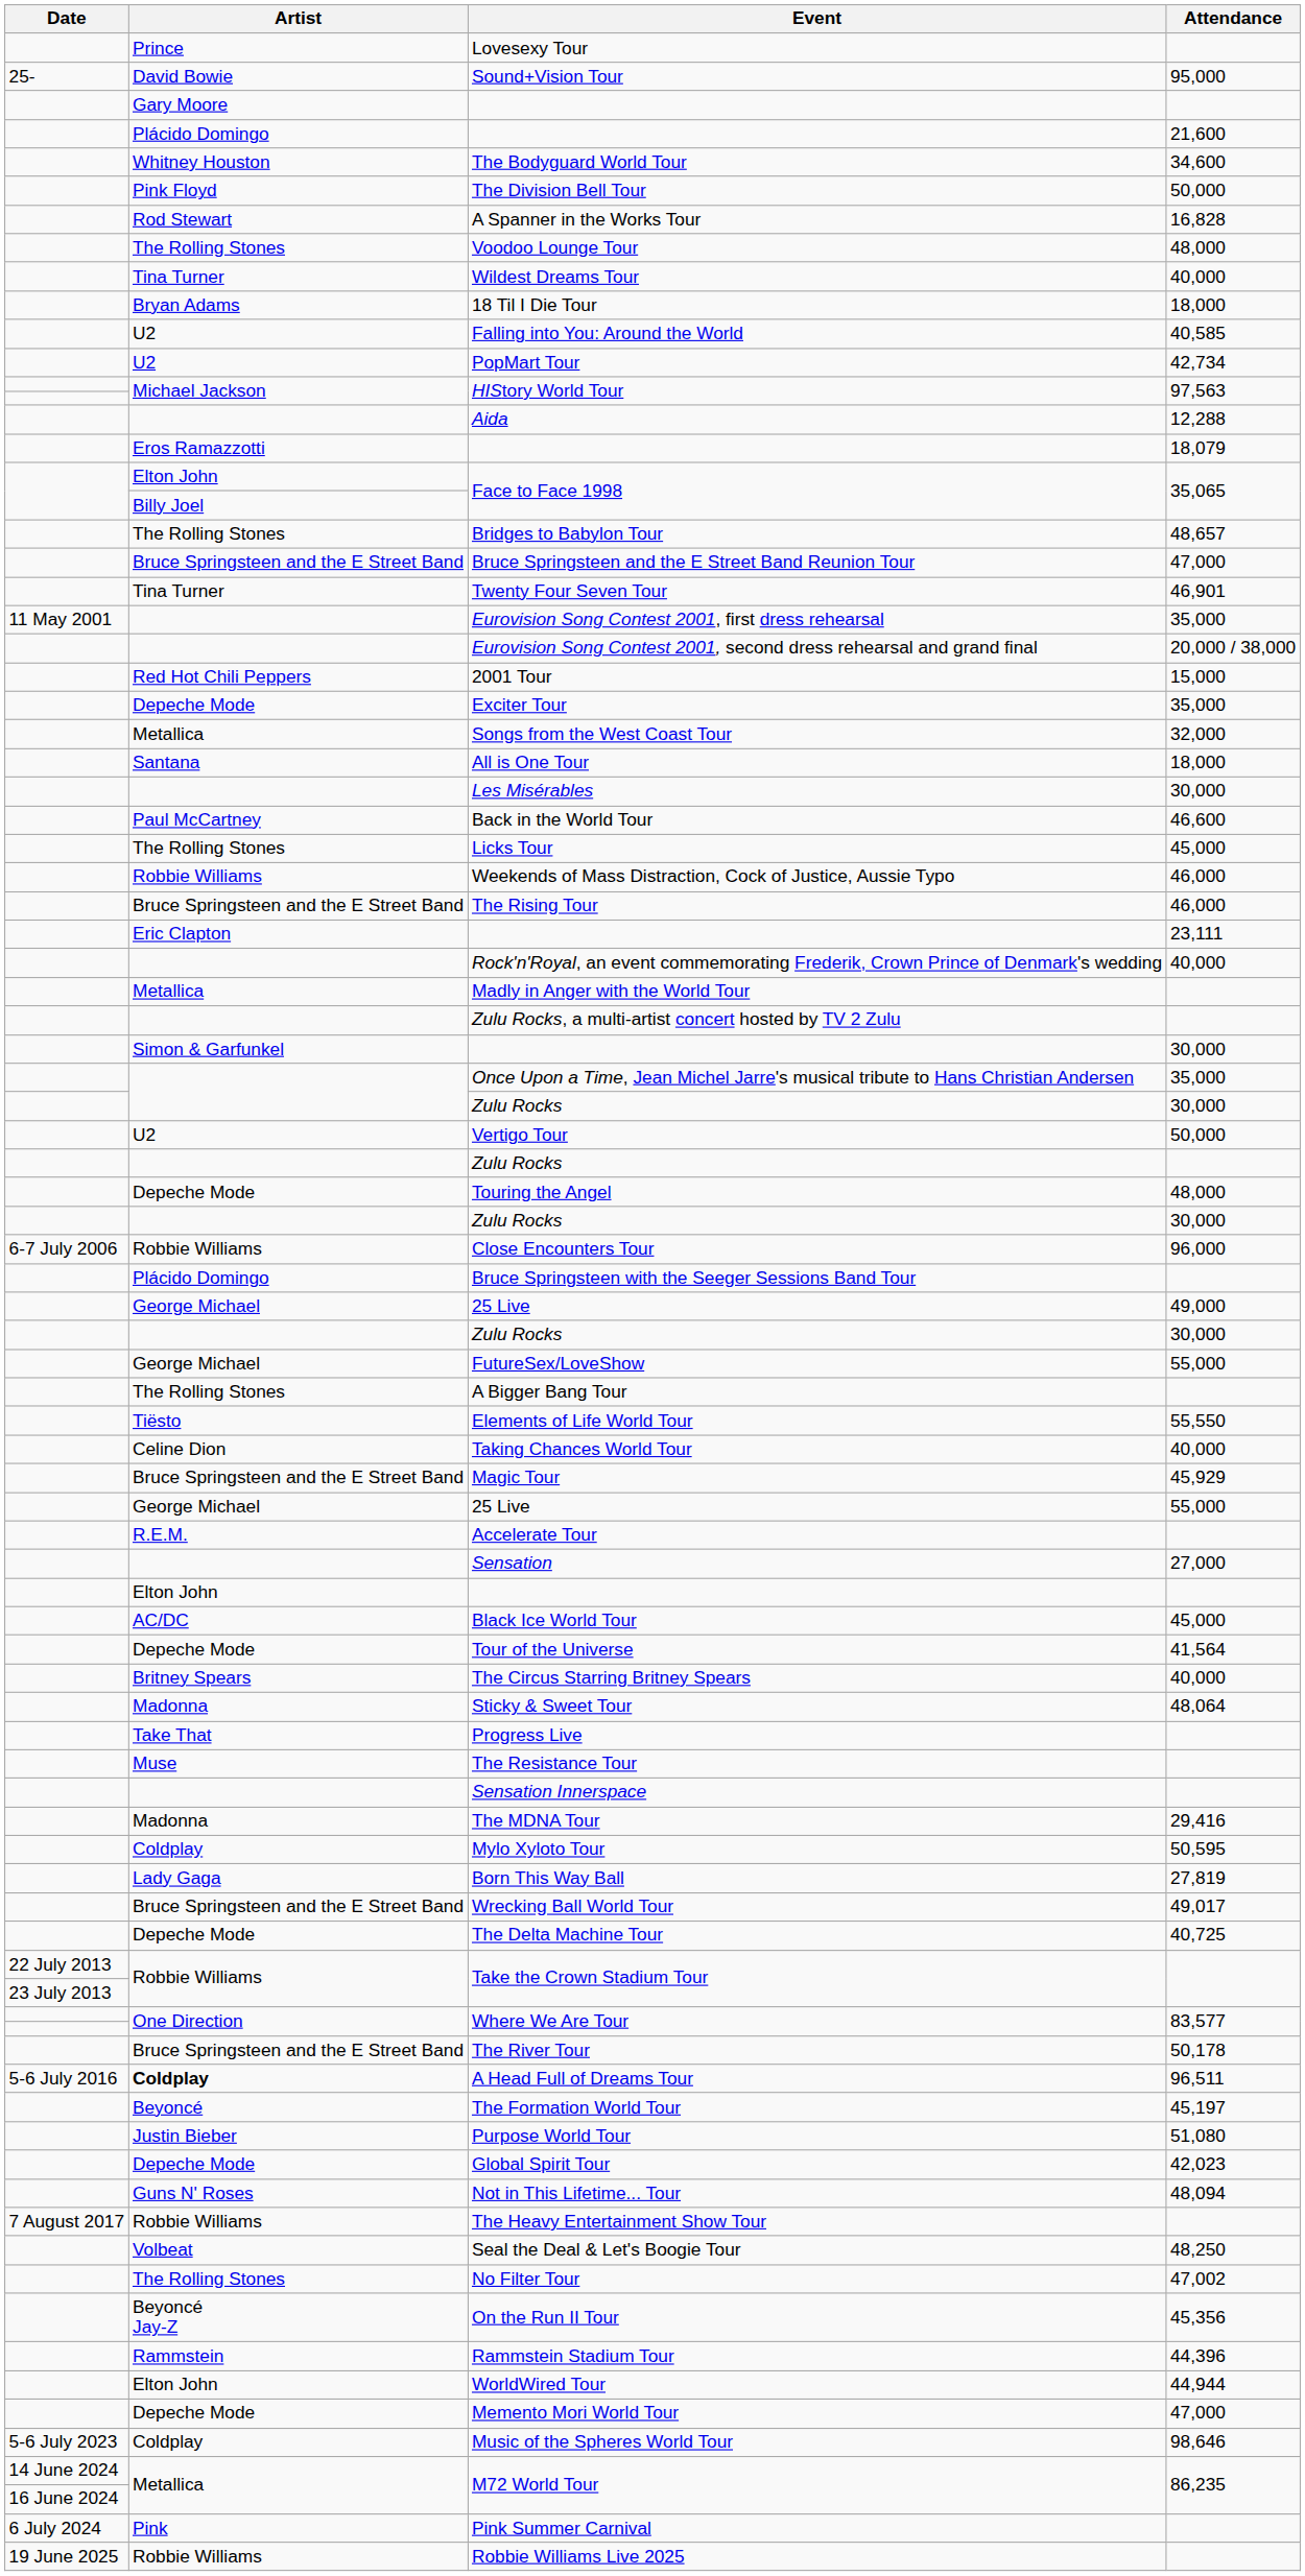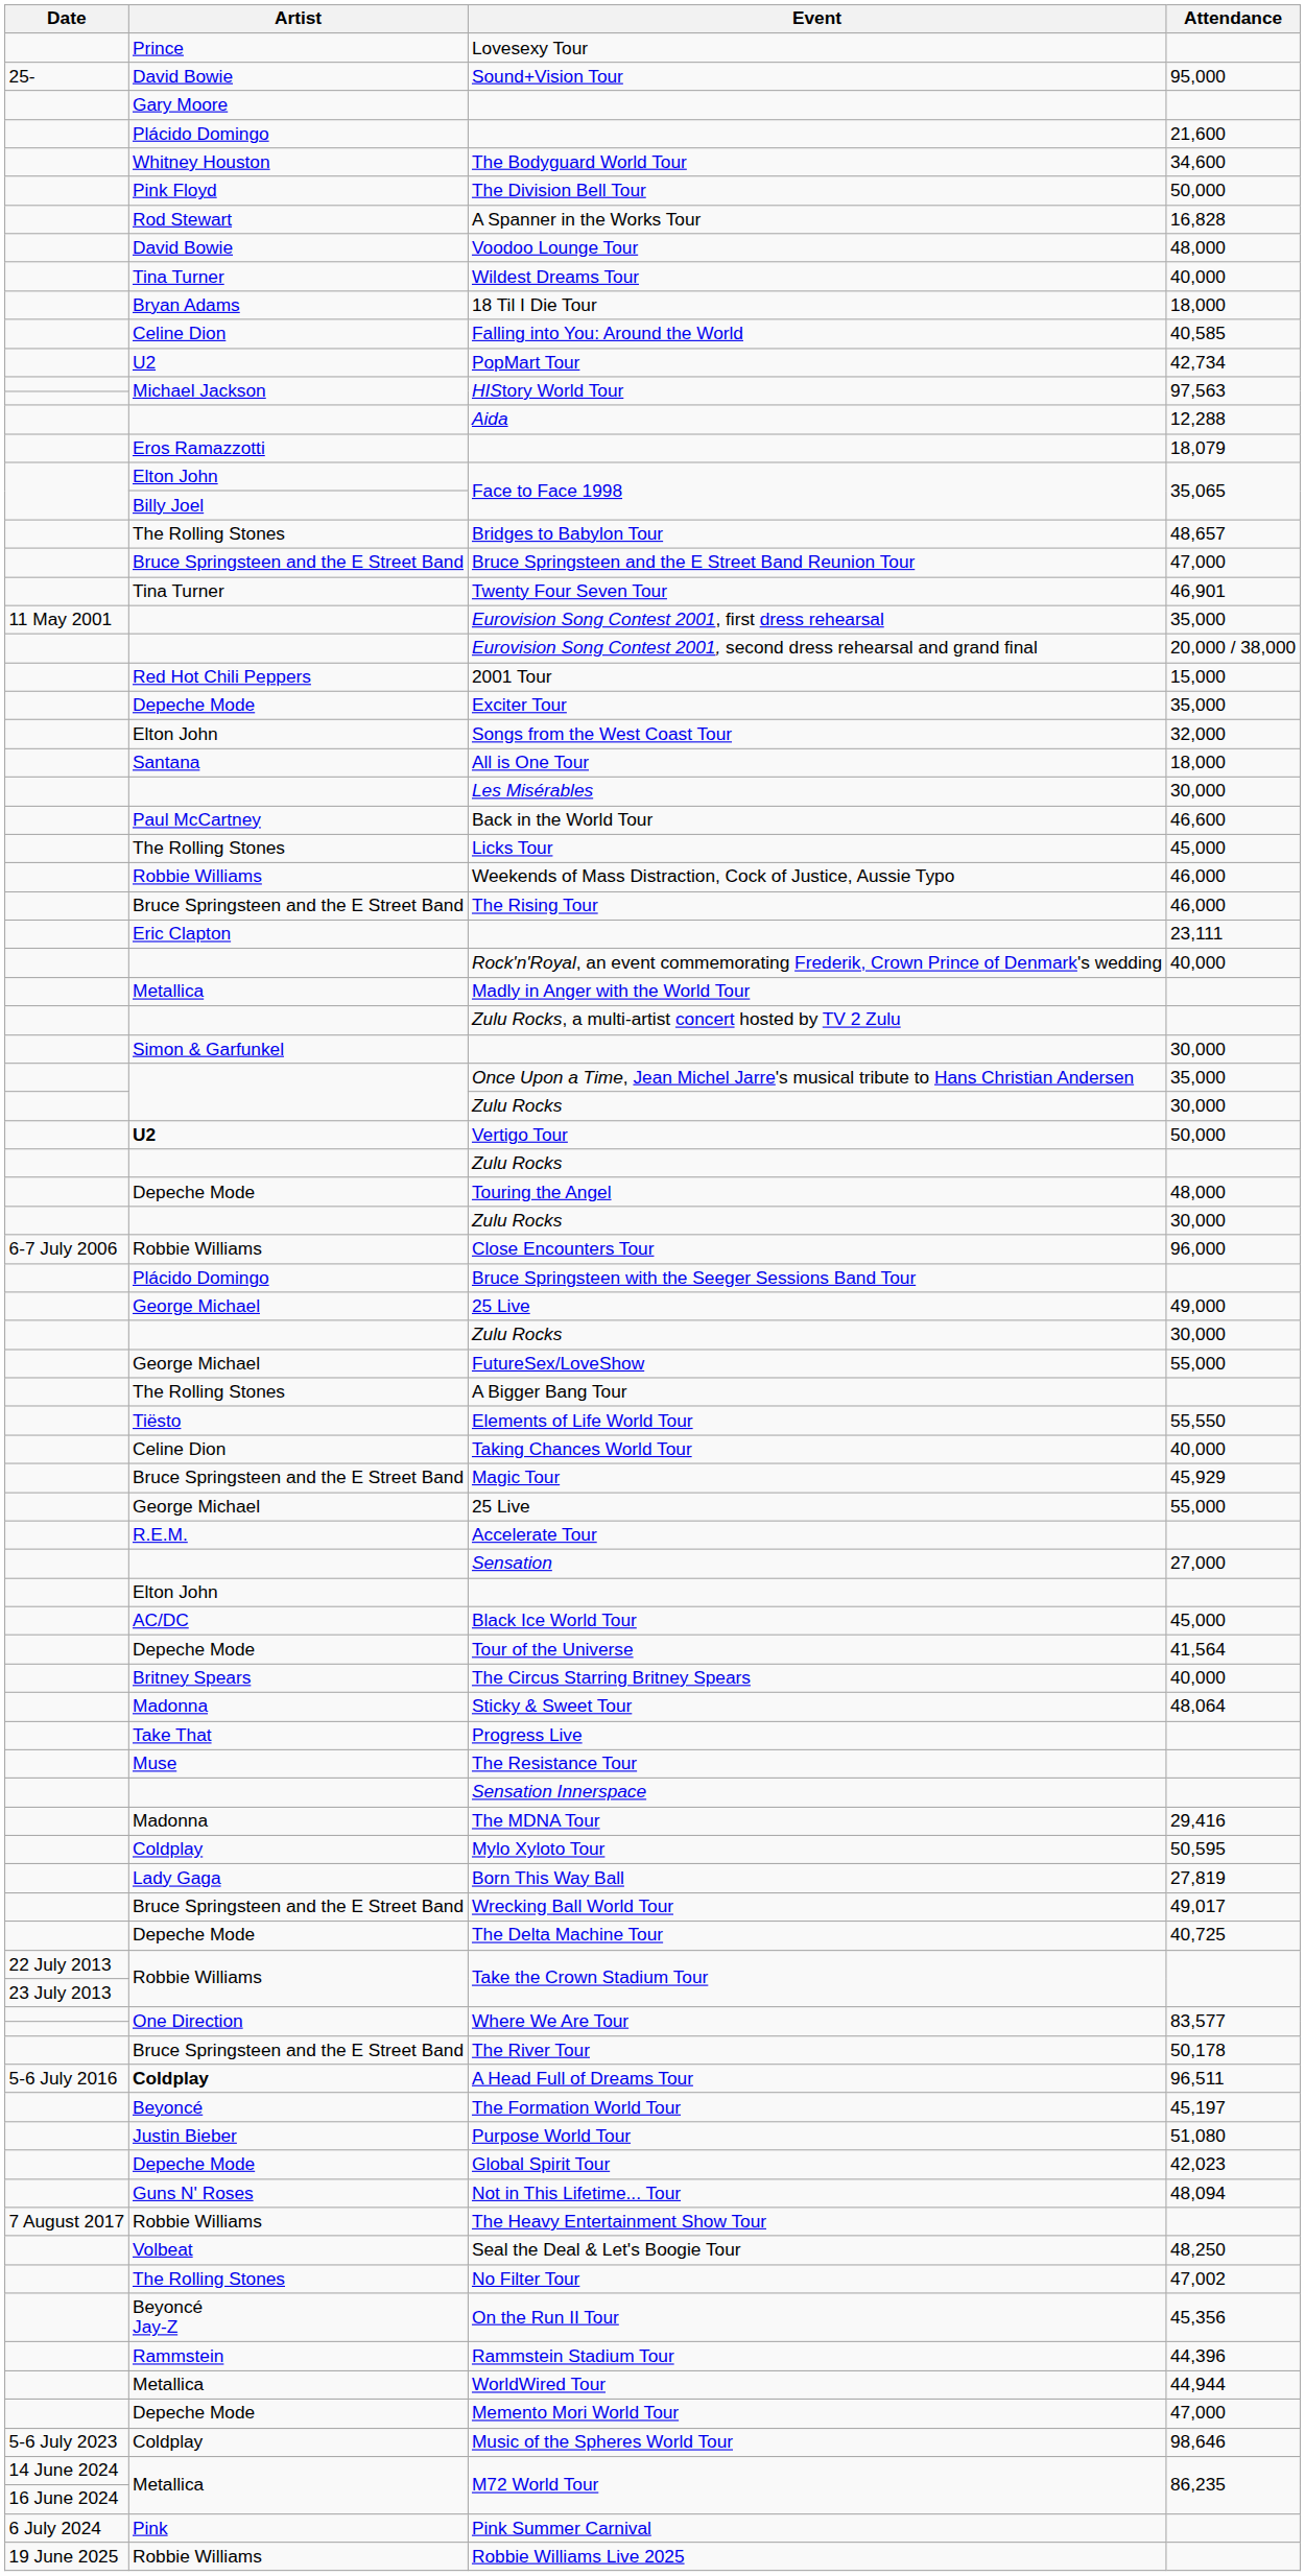Voodoo Lounge Tour | Artist: The Rolling Stones -> David Bowie
Falling into You: Around the World | Artist: U2 -> Celine Dion
Songs from the West Coast Tour | Artist: Metallica -> Elton John
Vertigo Tour | Artist: normal -> bold
WorldWired Tour | Artist: Elton John -> Metallica
